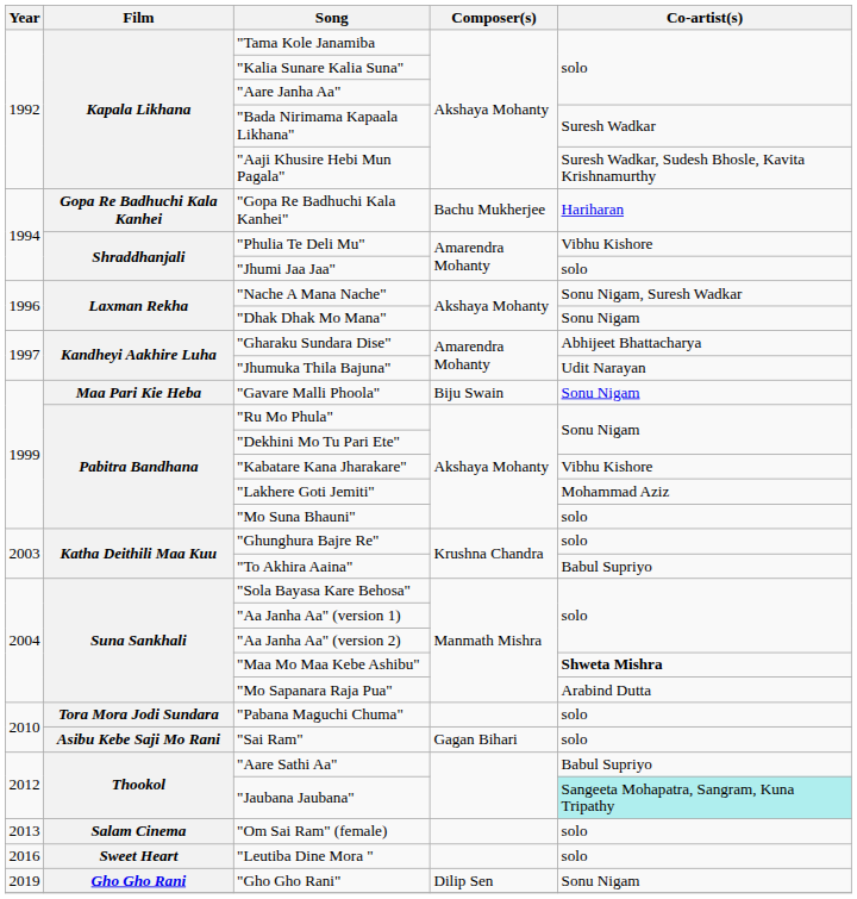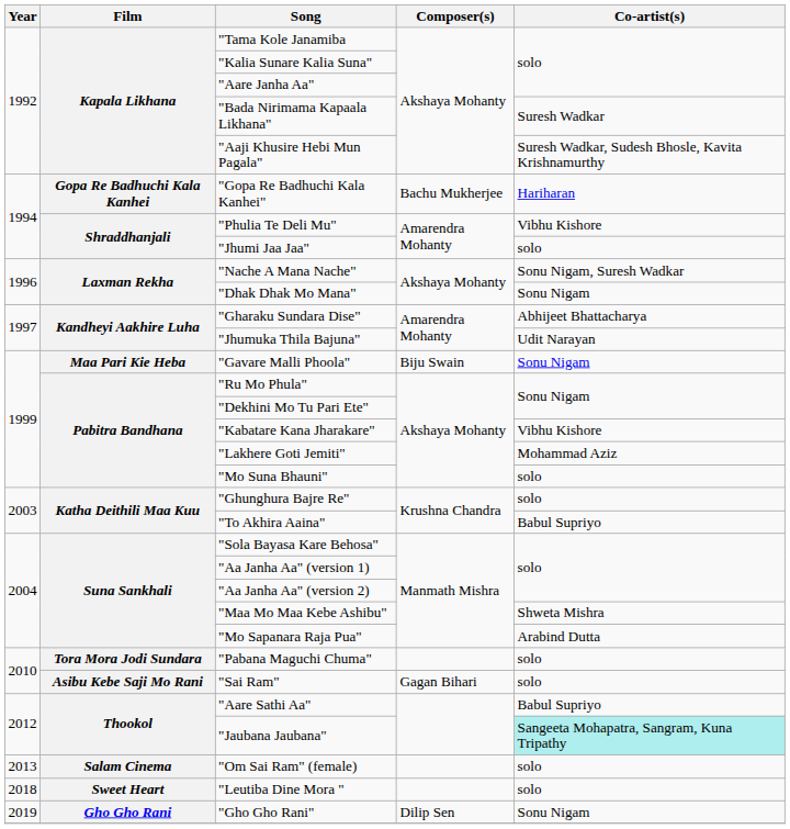"Maa Mo Maa Kebe Ashibu" | Co-artist(s): bold -> normal
"Leutiba Dine Mora " | Year: 2016 -> 2018
